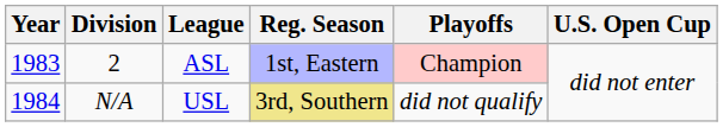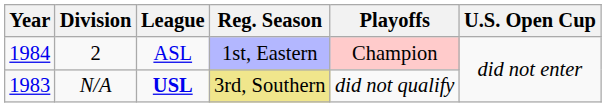2 | Year: 1983 -> 1984
N/A | Year: 1984 -> 1983
N/A | League: normal -> bold
